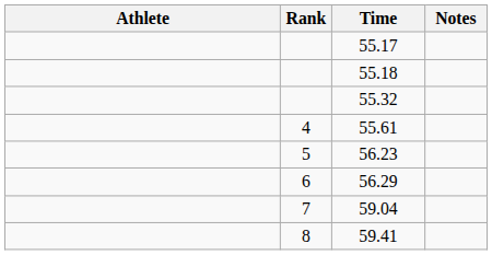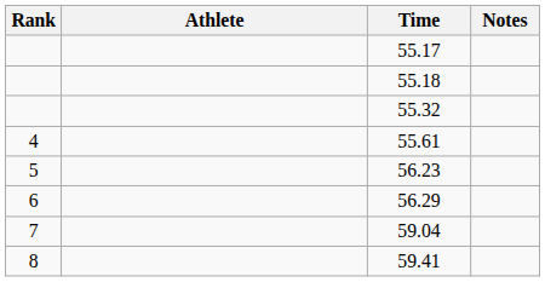columns swapped: Rank <-> Athlete
